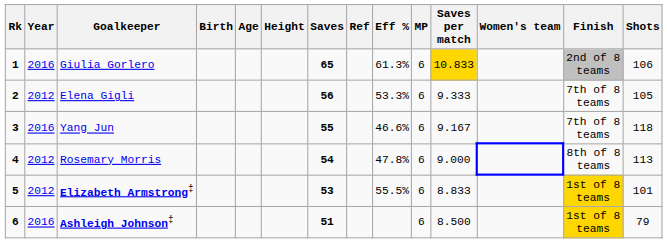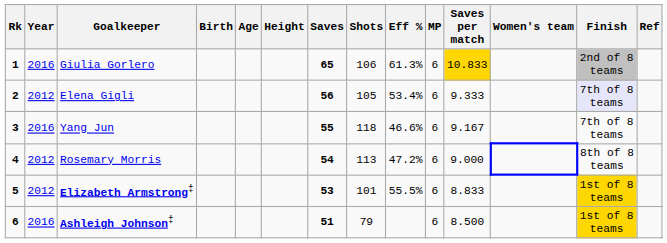columns swapped: Shots <-> Ref
Elena Gigli | Eff %: 53.3% -> 53.4%
Elena Gigli | Finish: no background -> lavender background
Rosemary Morris | Eff %: 47.8% -> 47.2%
